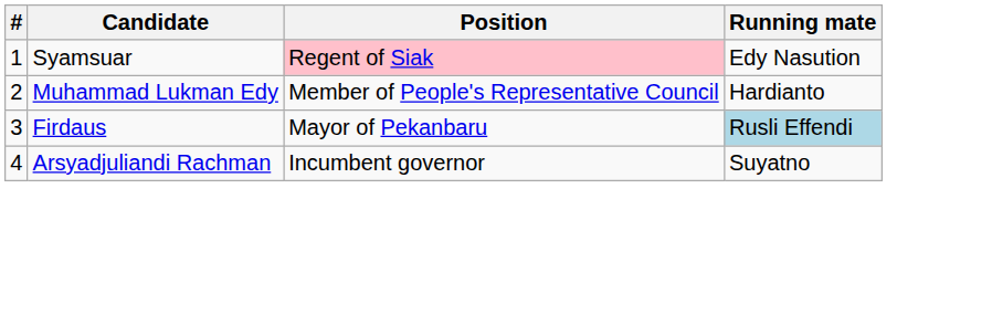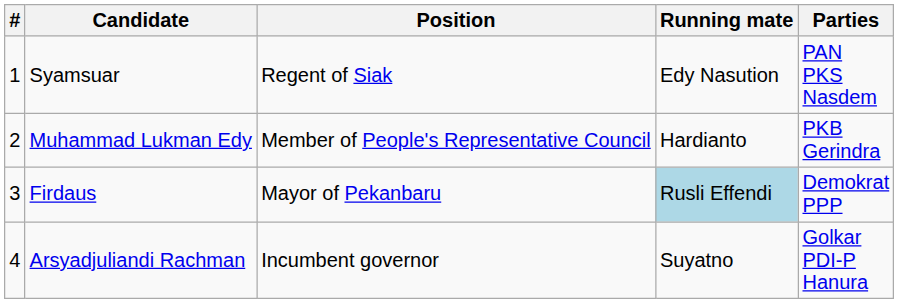+ column: Parties | PAN PKS Nasdem | PKB Gerindra | Demokrat PPP | Golkar PDI-P Hanura
Syamsuar | Position: pink background -> no background
